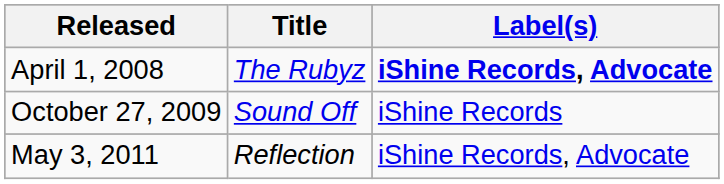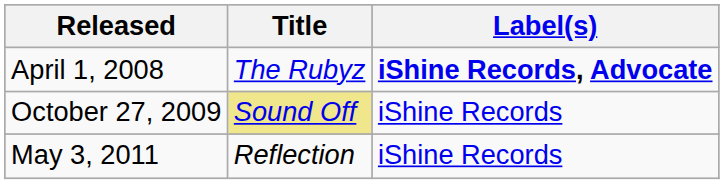October 27, 2009 | Title: no background -> khaki background
May 3, 2011 | Label(s): iShine Records, Advocate -> iShine Records
